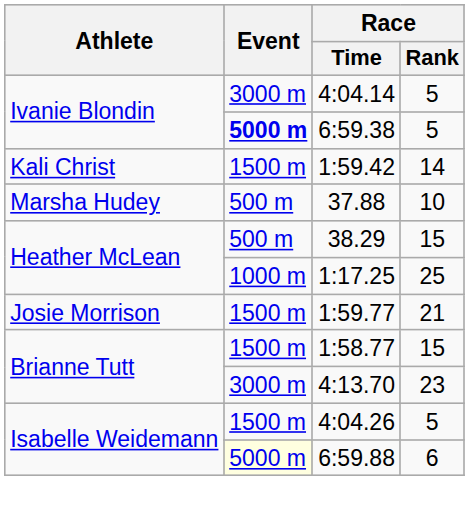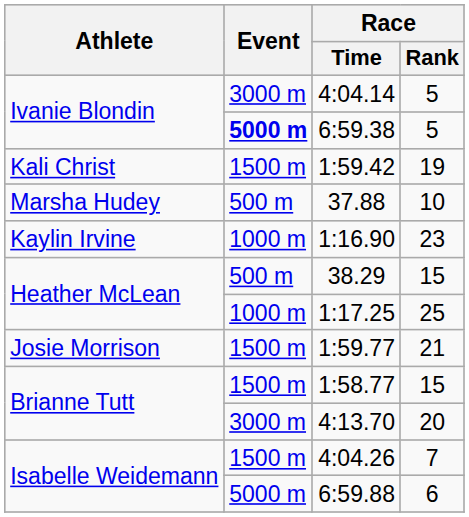1:59.42 | Race / Rank: 14 -> 19
+ row: Kaylin Irvine | 1000 m | 1:16.90 | 23
4:13.70 | Race / Rank: 23 -> 20
4:04.26 | Race / Rank: 5 -> 7
6:59.88 | Event: lightyellow background -> no background
